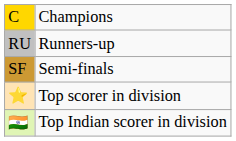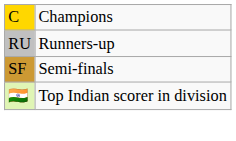- row: ⭐ | Top scorer in division
